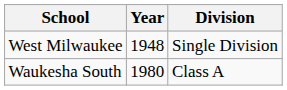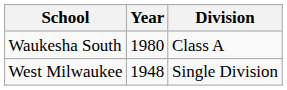rows swapped: West Milwaukee <-> Waukesha South
